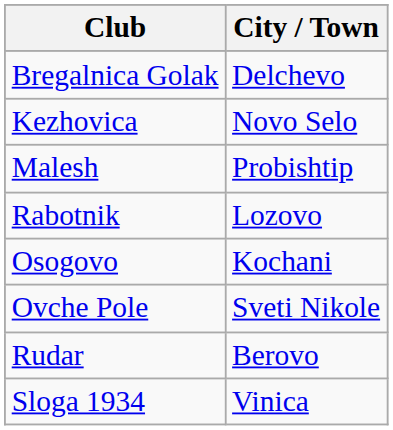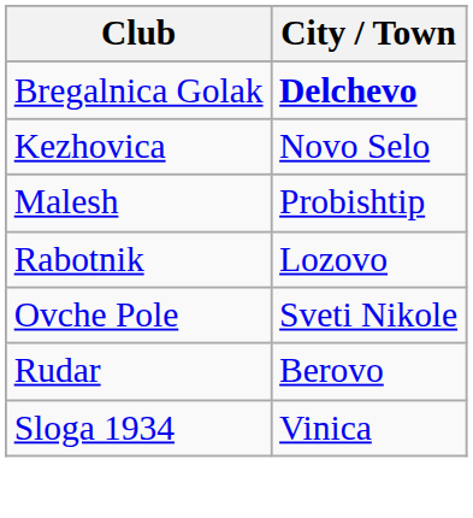Bregalnica Golak | City / Town: normal -> bold
- row: Osogovo | Kochani
